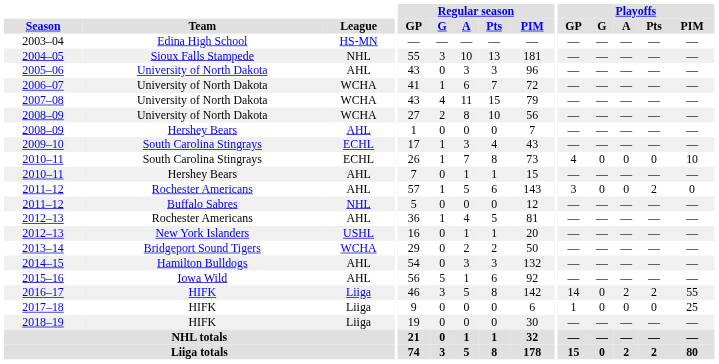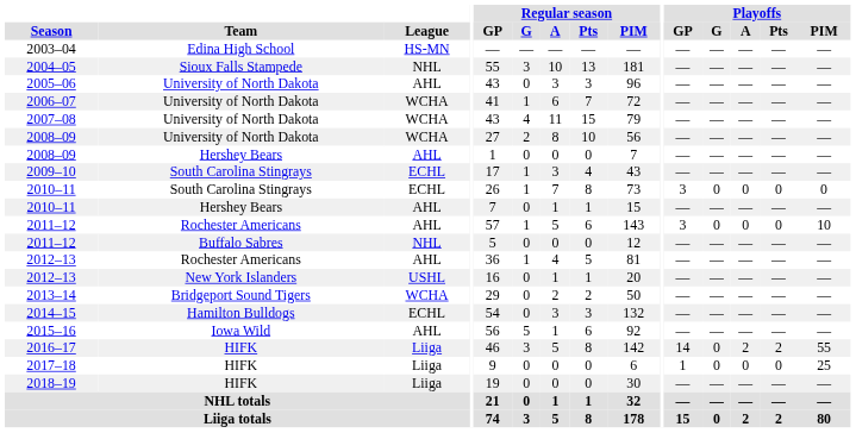2010–11 / South Carolina Stingrays | Playoffs / GP: 4 -> 3
2010–11 / South Carolina Stingrays | Playoffs / PIM: 10 -> 0
2011–12 / Rochester Americans | Playoffs / Pts: 2 -> 0
2011–12 / Rochester Americans | Playoffs / PIM: 0 -> 10
2014–15 | League: AHL -> ECHL
